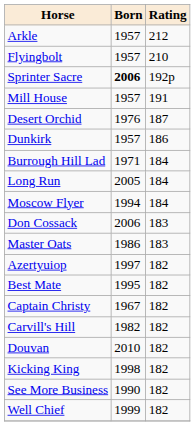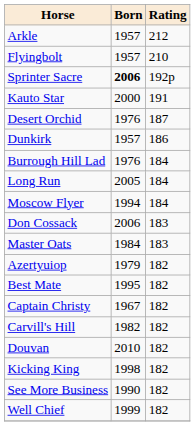+ row: Kauto Star | 2000 | 191
- row: Mill House | 1957 | 191
Burrough Hill Lad | Born: 1971 -> 1976
Master Oats | Born: 1986 -> 1984
Azertyuiop | Born: 1997 -> 1979
